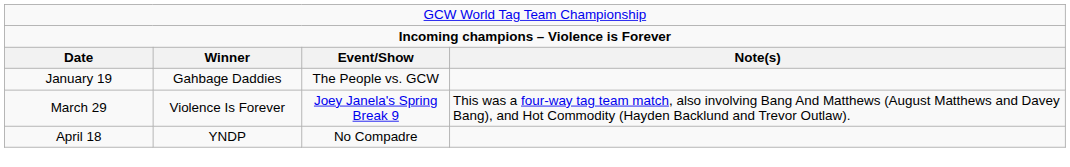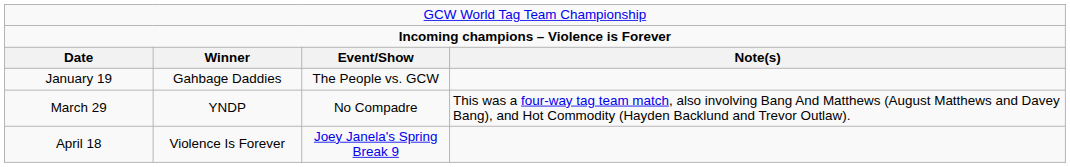March 29 | column 2: Violence Is Forever -> YNDP
March 29 | column 3: Joey Janela's Spring Break 9 -> No Compadre
April 18 | column 2: YNDP -> Violence Is Forever
April 18 | column 3: No Compadre -> Joey Janela's Spring Break 9
